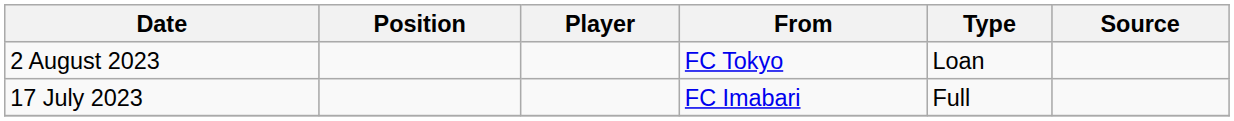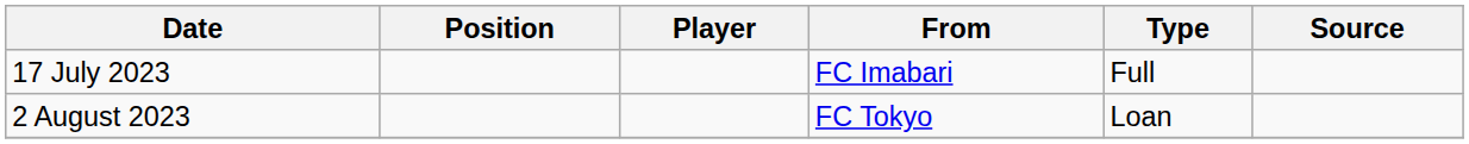rows swapped: 17 July 2023 <-> 2 August 2023
